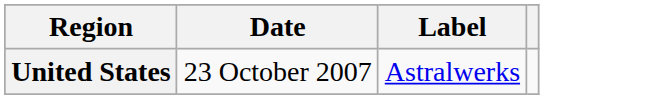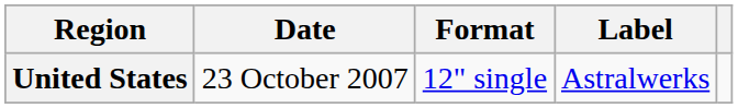+ column: Format | 12" single
